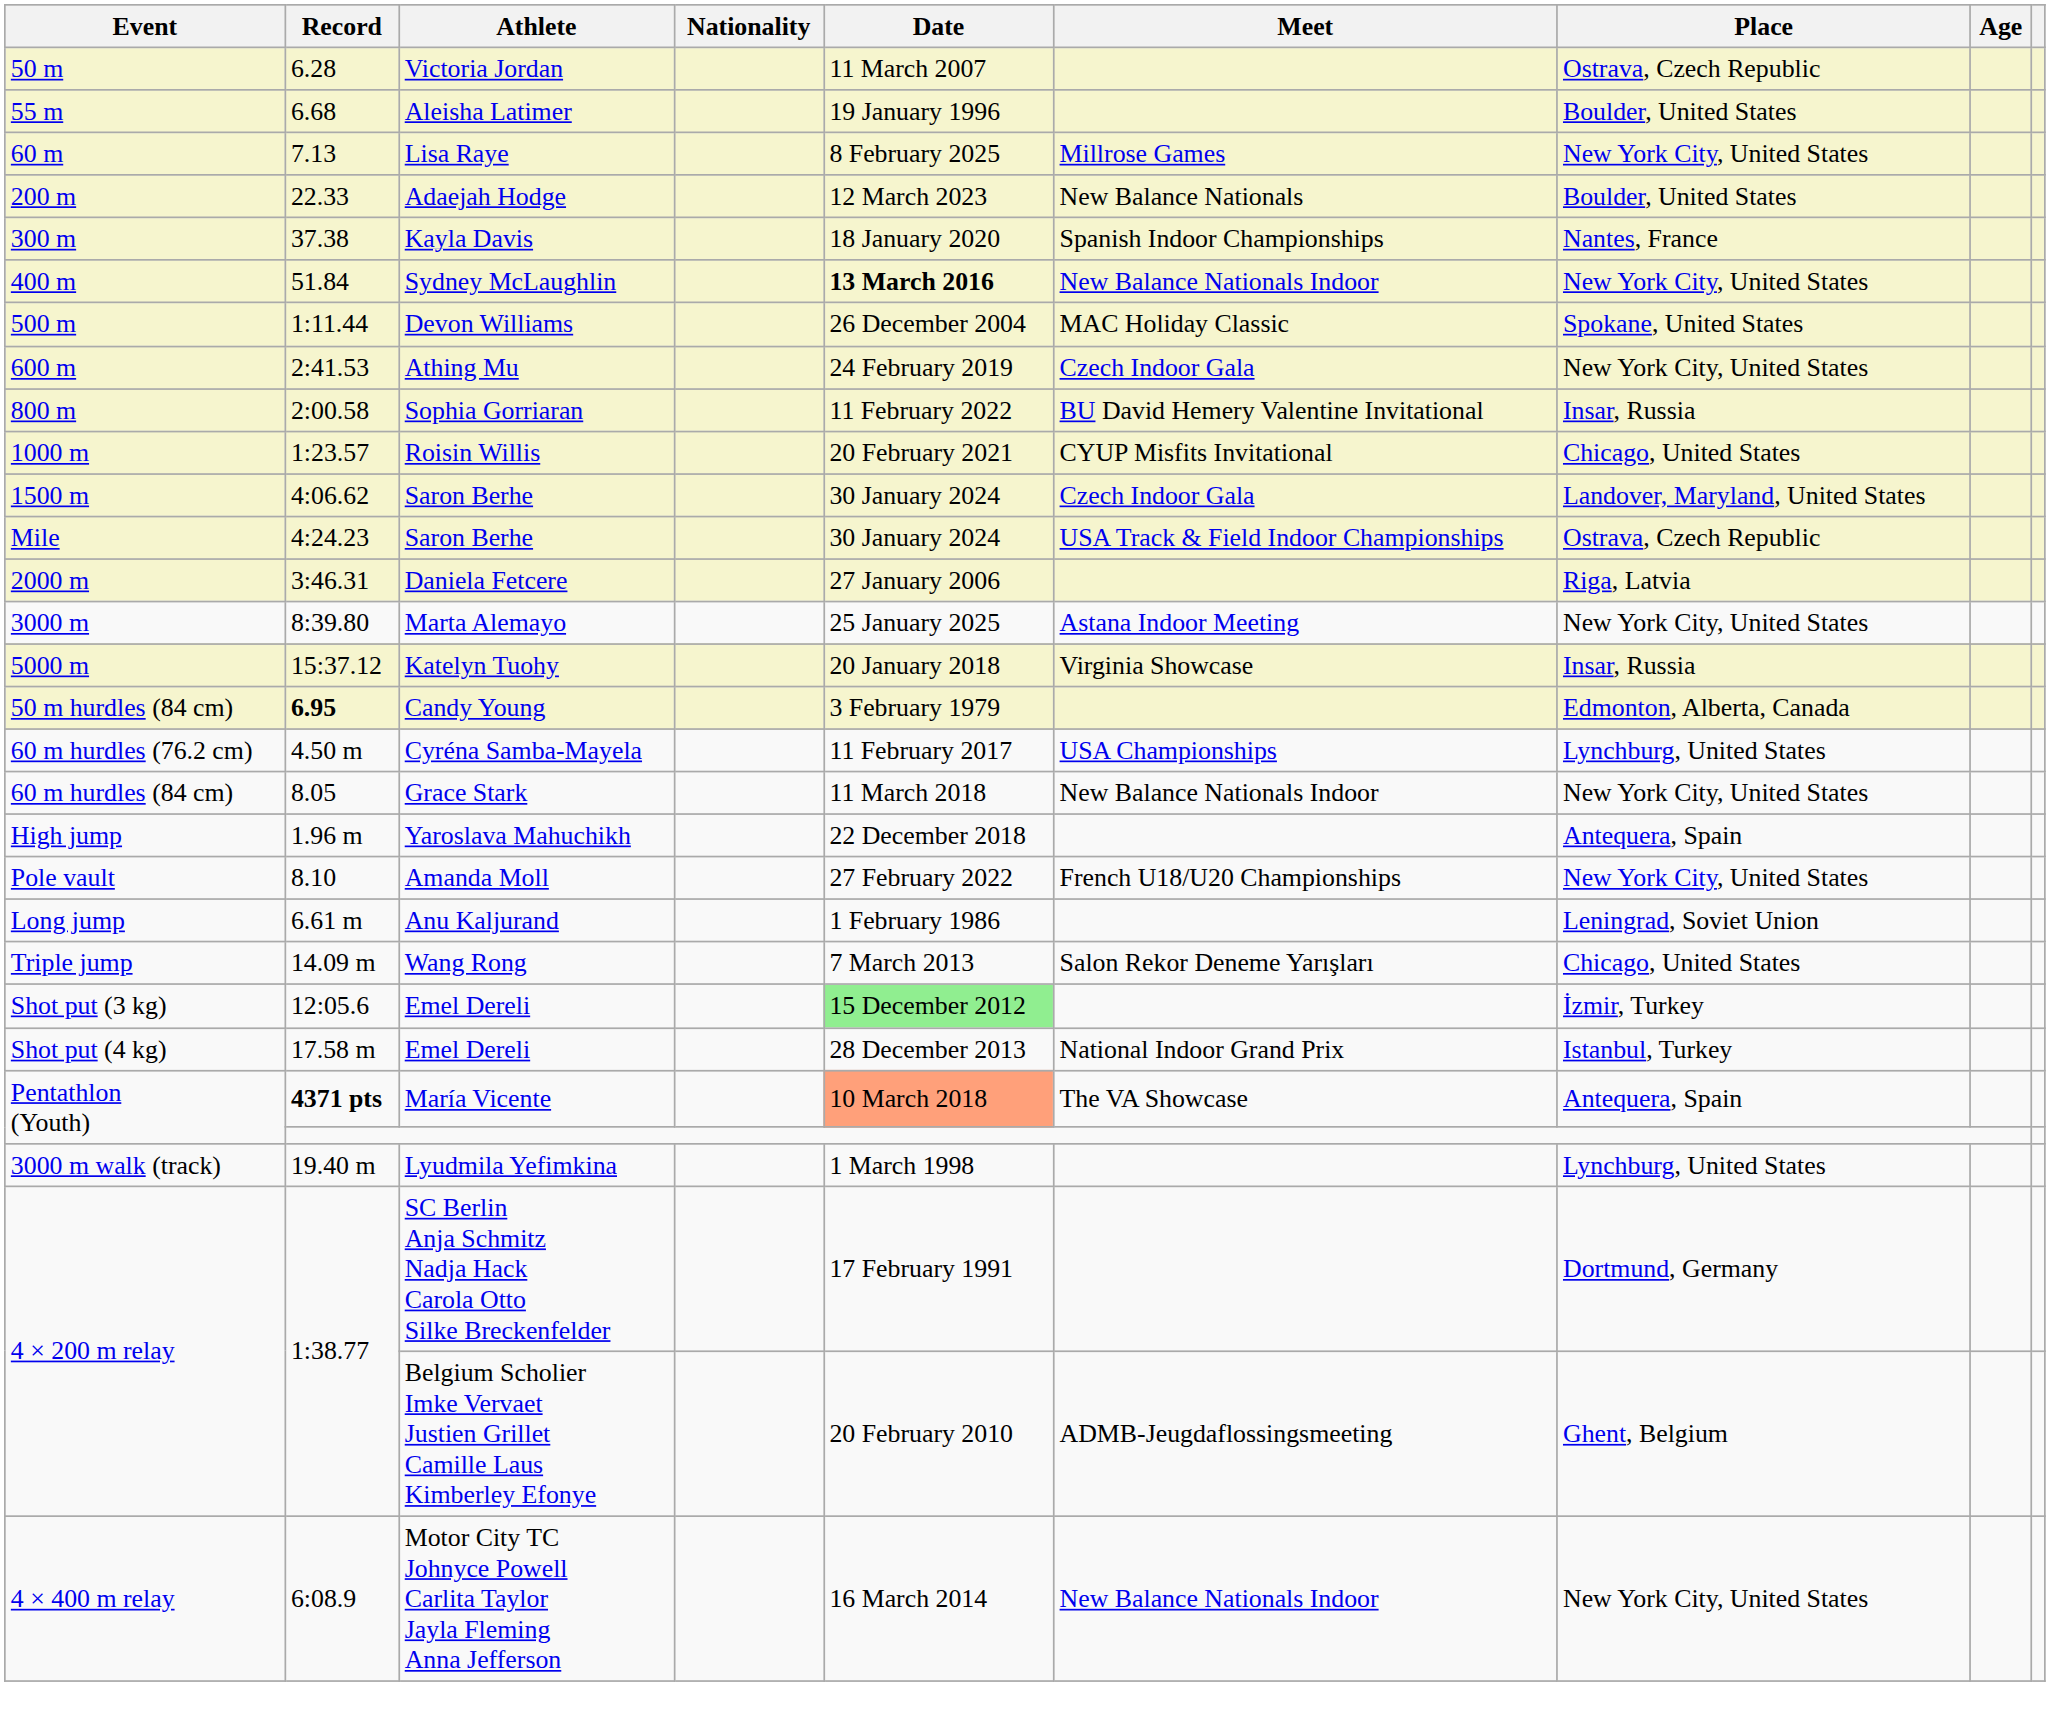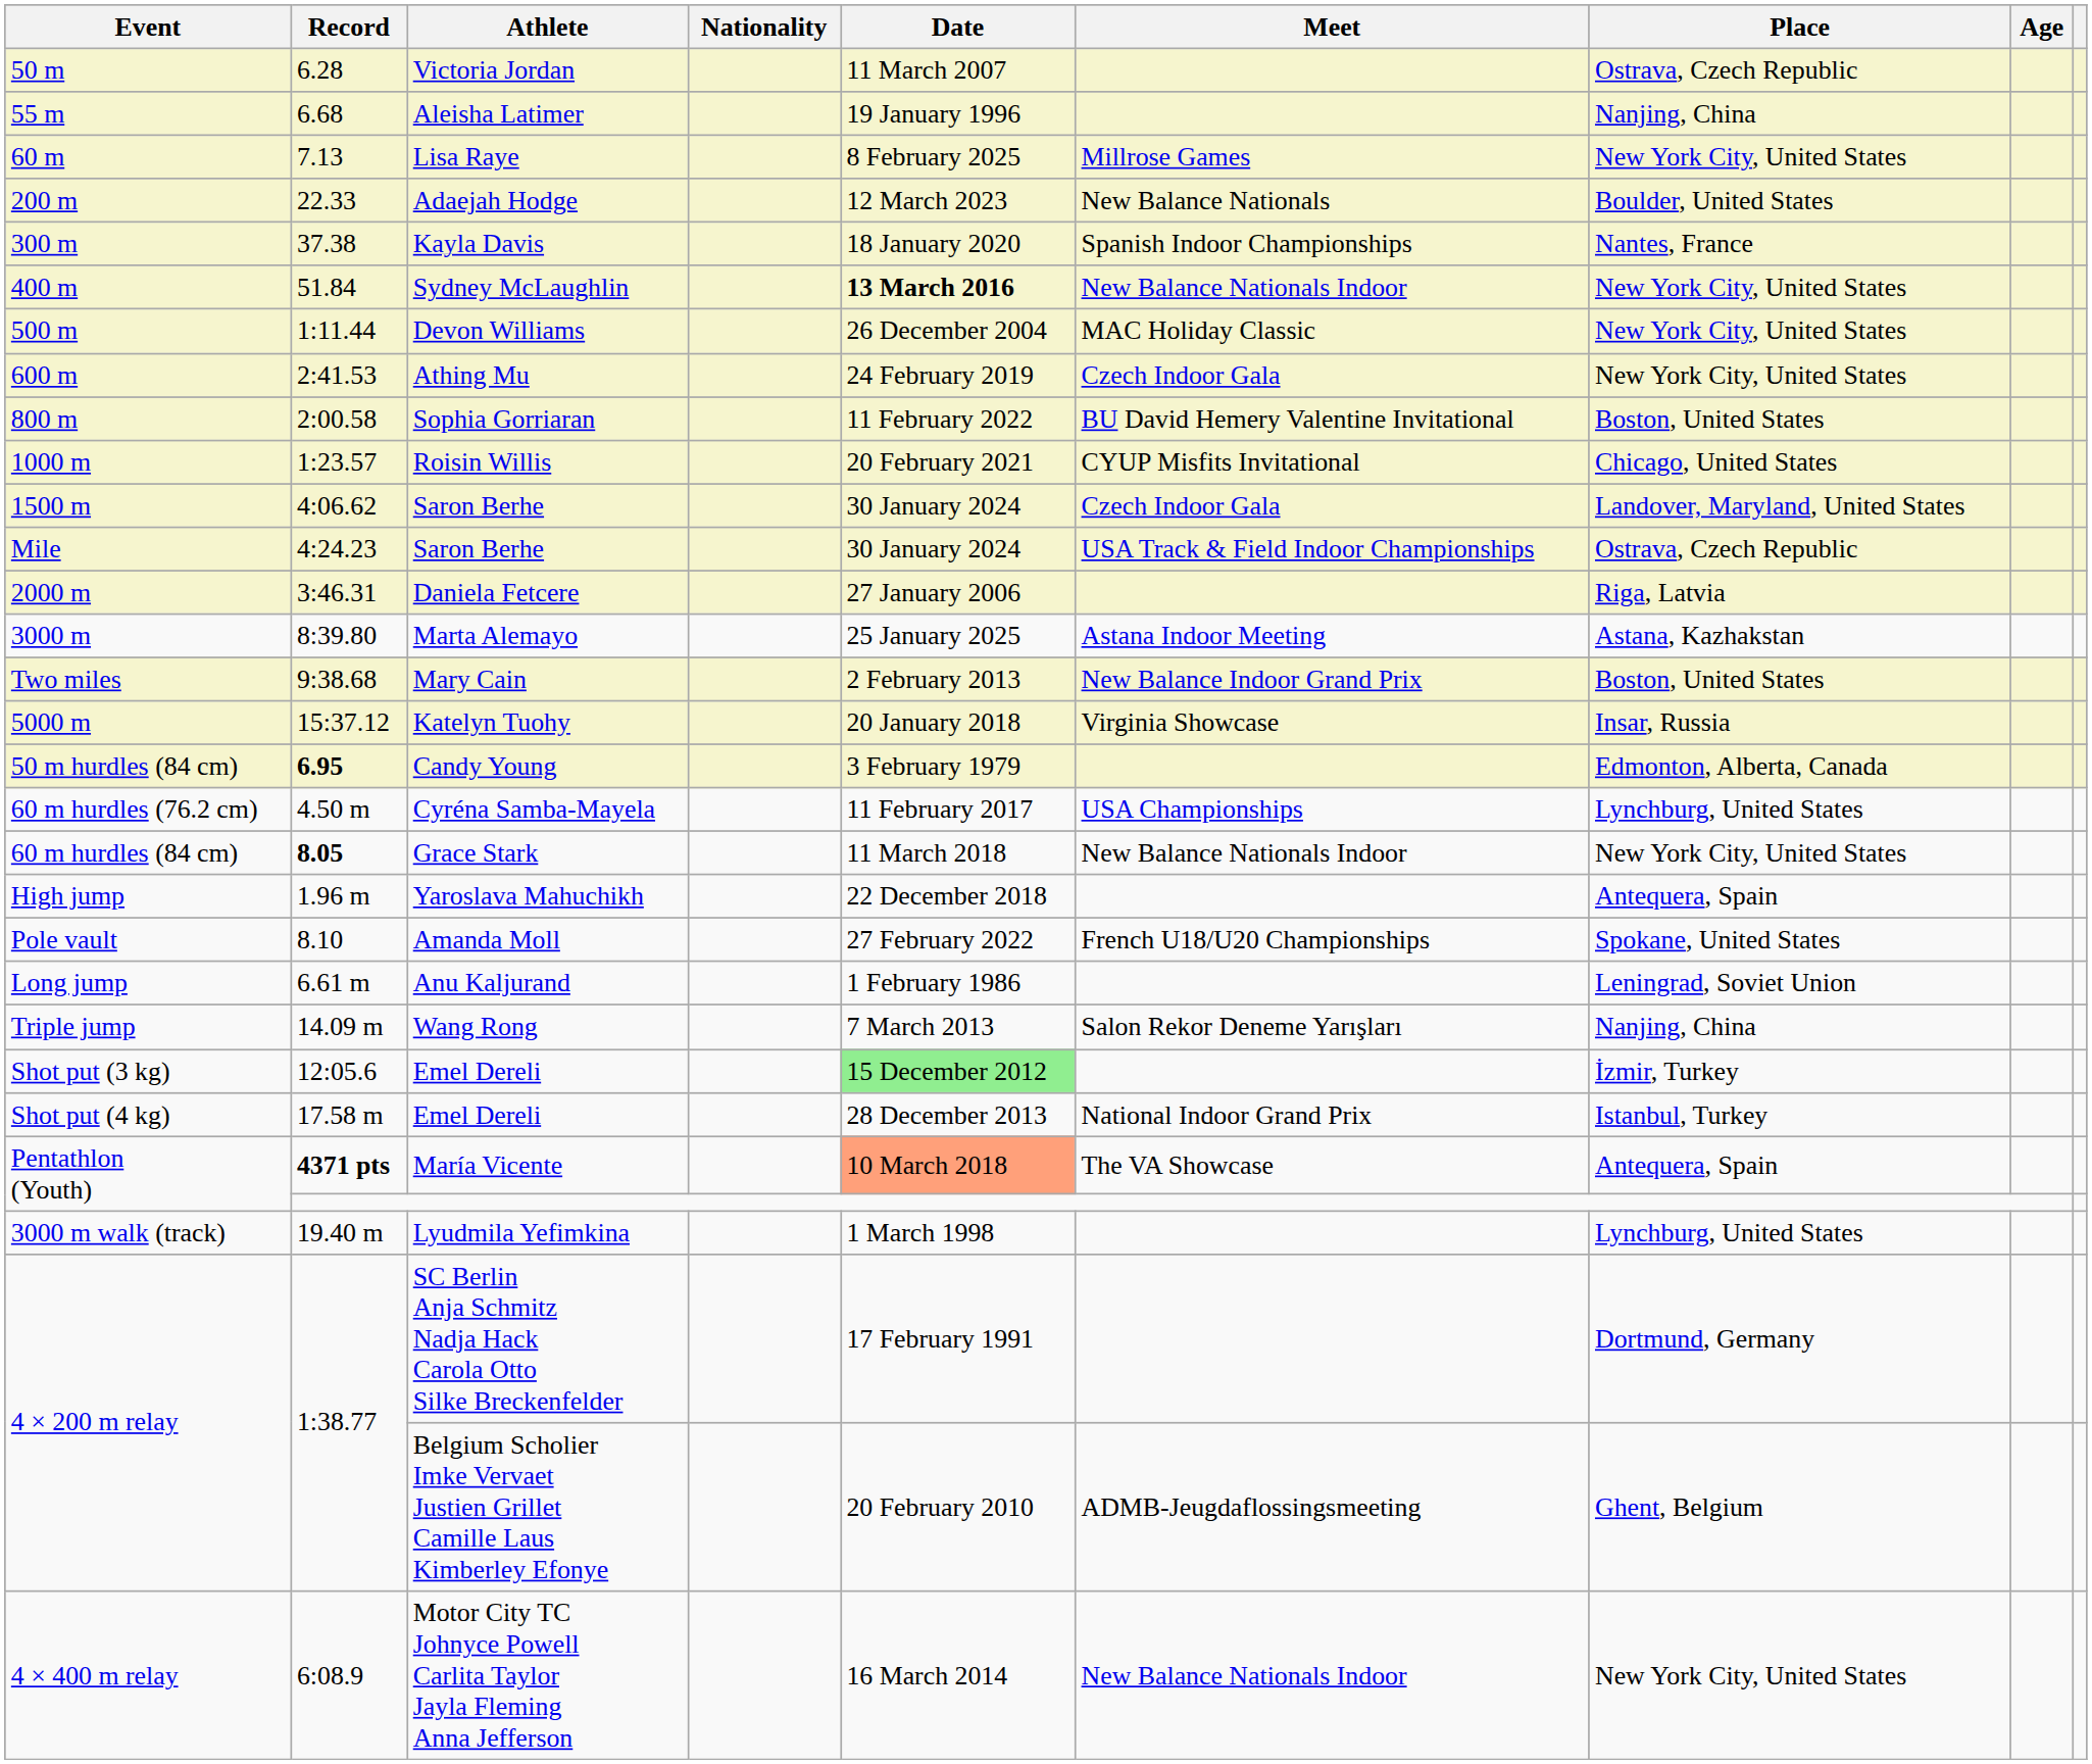55 m | Place: Boulder, United States -> Nanjing, China
500 m | Place: Spokane, United States -> New York City, United States
800 m | Place: Insar, Russia -> Boston, United States
3000 m | Place: New York City, United States -> Astana, Kazhakstan
+ row: Two miles | 9:38.68 | Mary Cain | 2 February 2013 | New Balance Indoor Grand Prix | Boston, United States
60 m hurdles (84 cm) | Record: normal -> bold
Pole vault | Place: New York City, United States -> Spokane, United States
Triple jump | Place: Chicago, United States -> Nanjing, China
